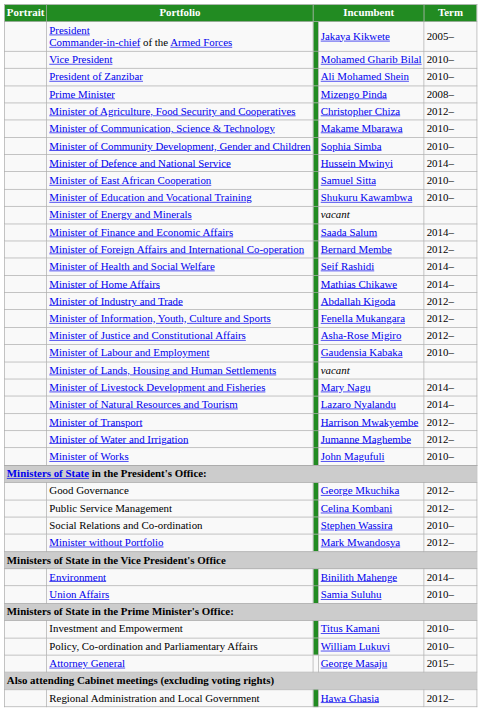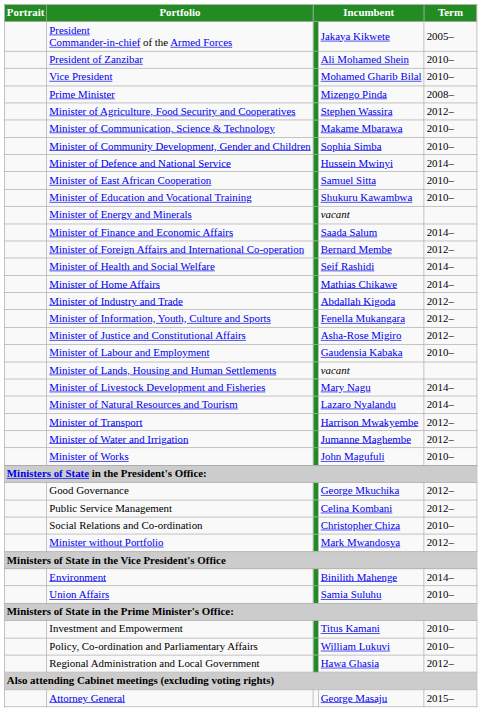rows swapped: Vice President <-> President of Zanzibar
Minister of Agriculture, Food Security and Cooperatives | column 4: Christopher Chiza -> Stephen Wassira
Social Relations and Co-ordination | column 4: Stephen Wassira -> Christopher Chiza
rows swapped: Regional Administration and Local Government <-> Attorney General
